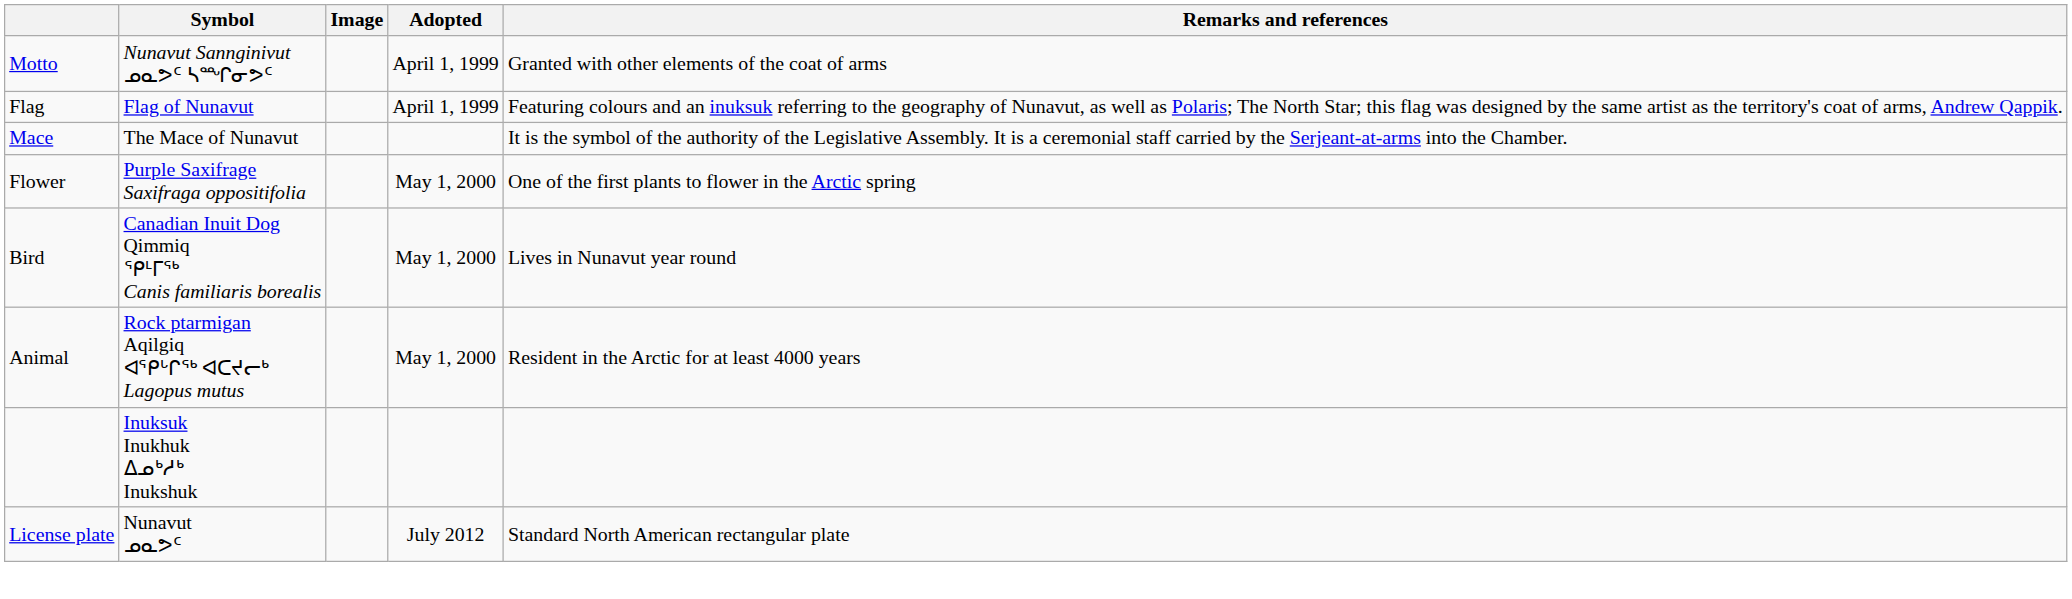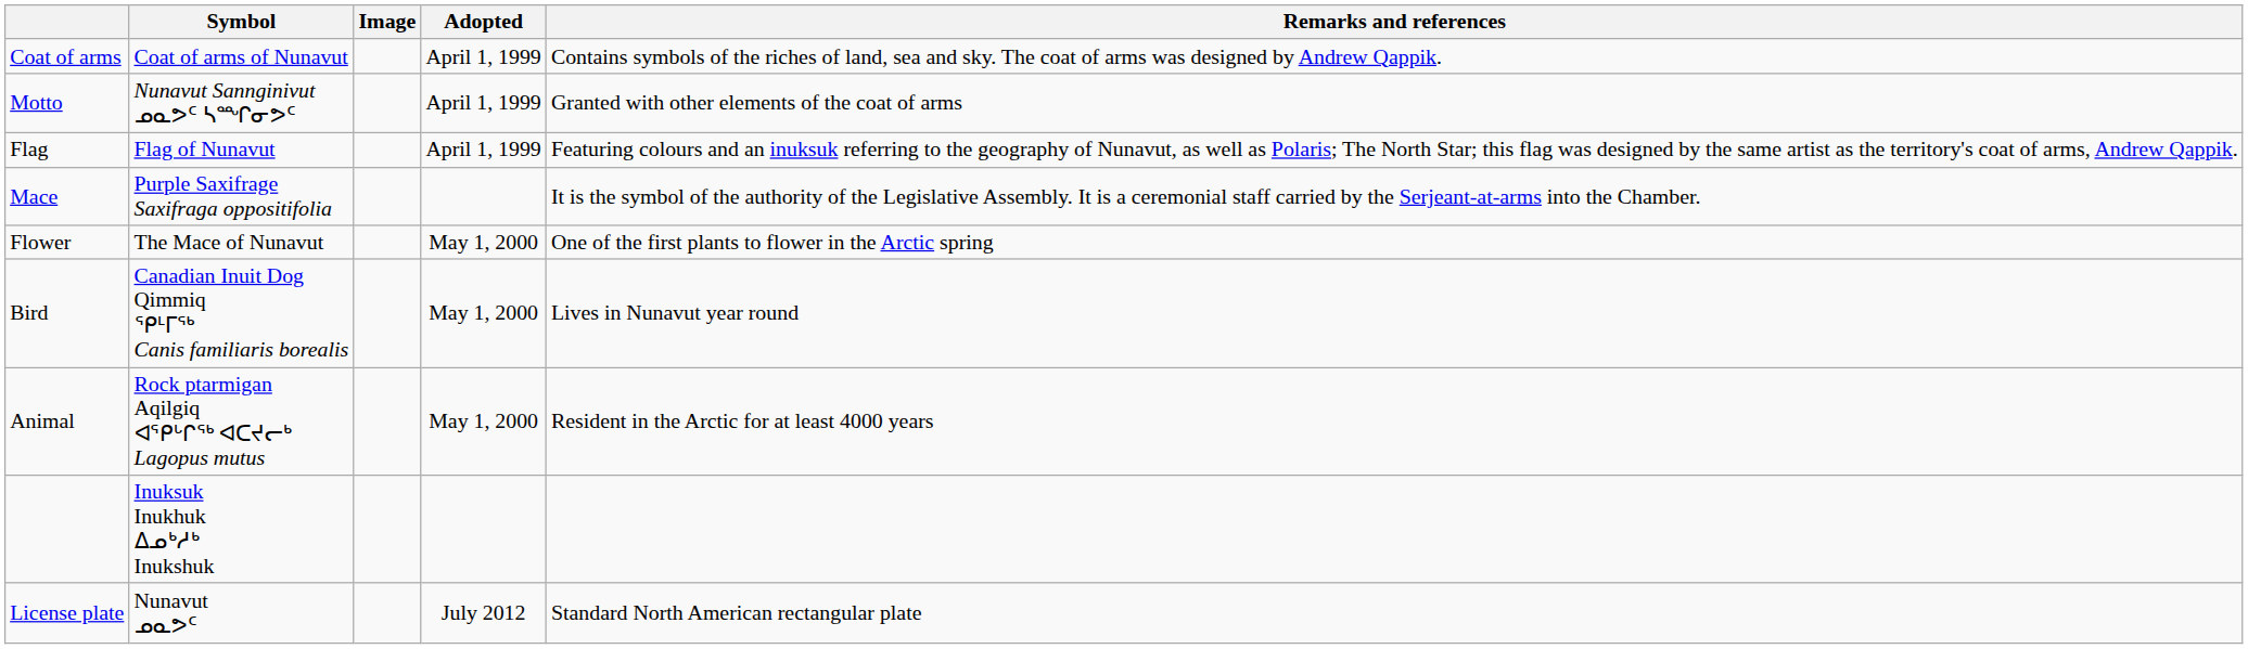+ row: Coat of arms | Coat of arms of Nunavut | April 1, 1999 | Contains symbols of the riches of land, sea and sky. The coat of arms was designed by Andrew Qappik.
Mace | Symbol: The Mace of Nunavut -> Purple Saxifrage Saxifraga oppositifolia
Flower | Symbol: Purple Saxifrage Saxifraga oppositifolia -> The Mace of Nunavut
